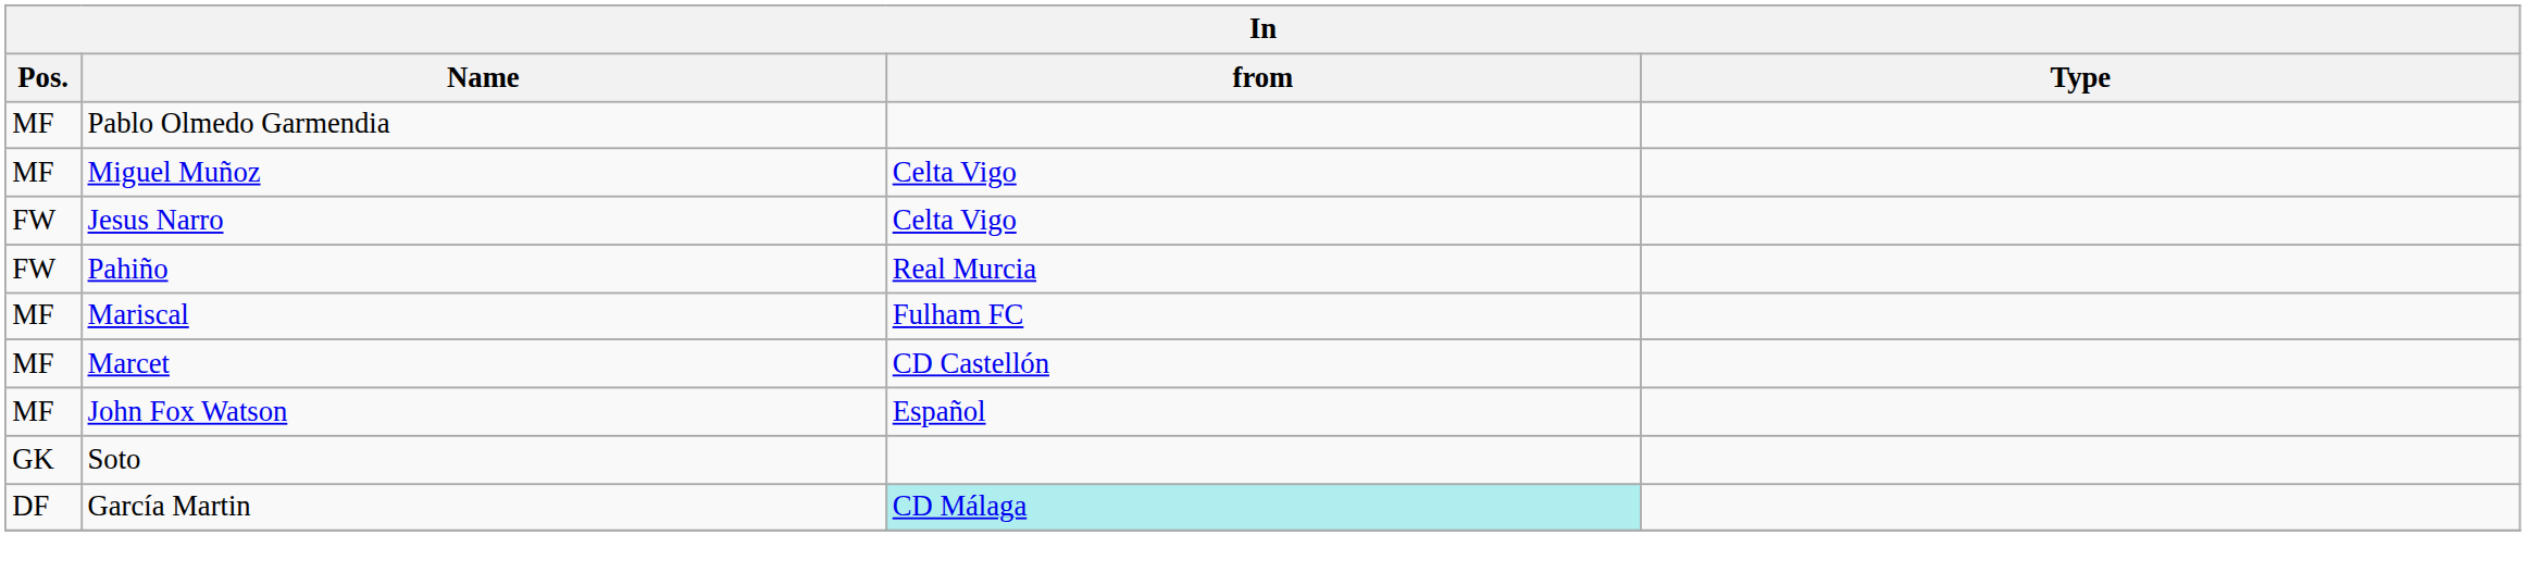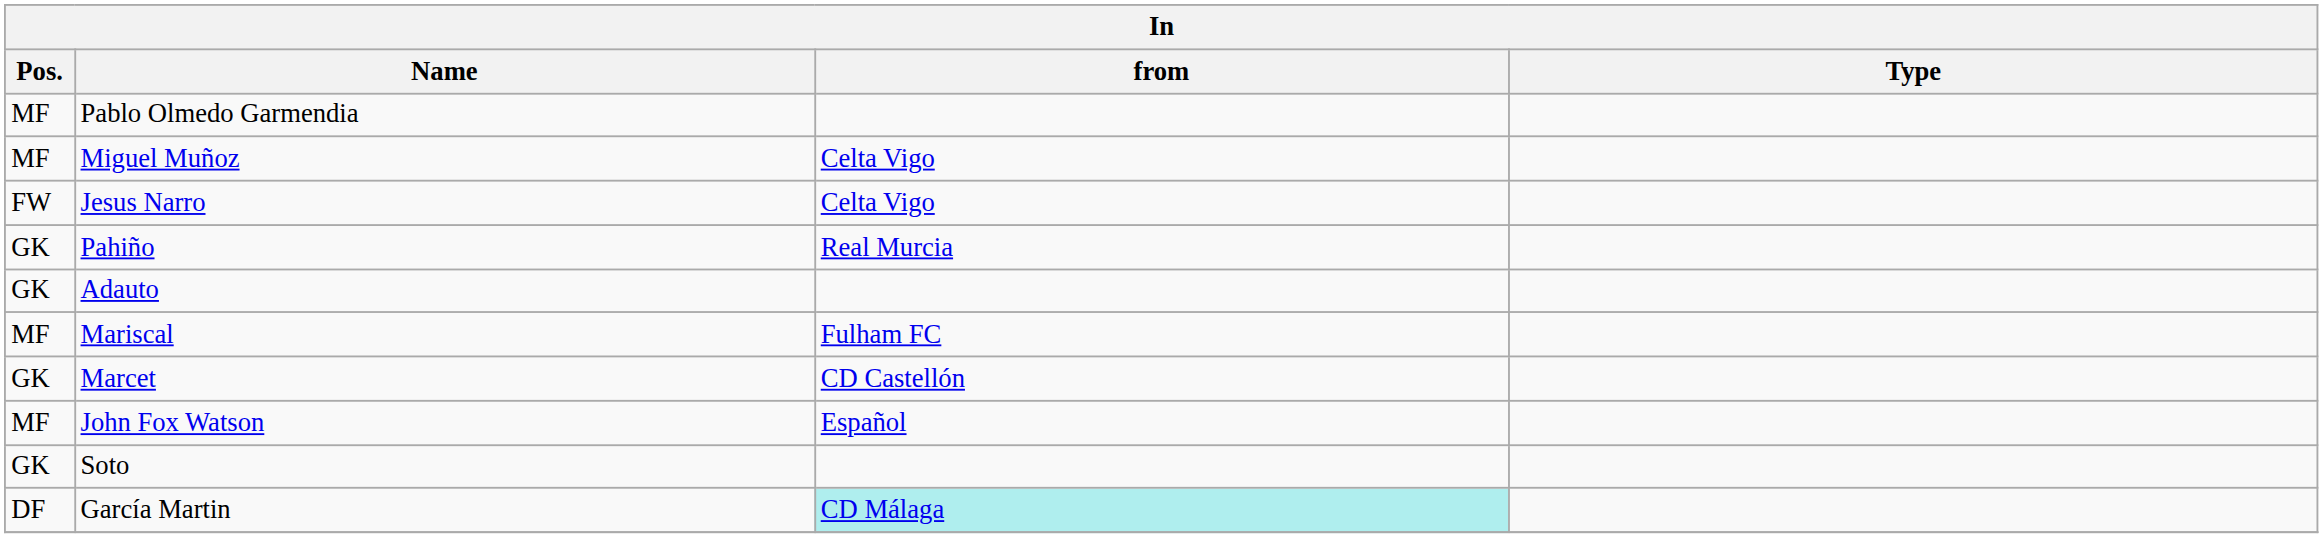Pahiño | Pos.: FW -> GK
+ row: GK | Adauto
Marcet | Pos.: MF -> GK
